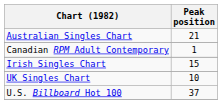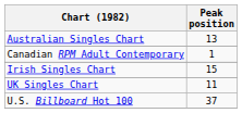Australian Singles Chart | Peak position: 21 -> 13
UK Singles Chart | Peak position: 10 -> 11
